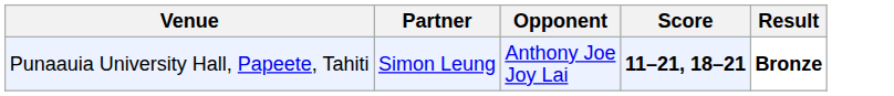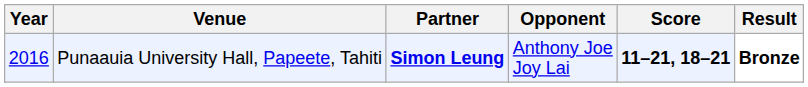+ column: Year | 2016
Punaauia University Hall, Papeete, Tahiti | Partner: normal -> bold
